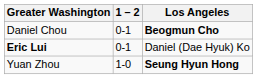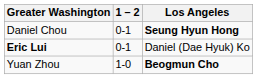Daniel Chou | Los Angeles: Beogmun Cho -> Seung Hyun Hong
Yuan Zhou | Los Angeles: Seung Hyun Hong -> Beogmun Cho
